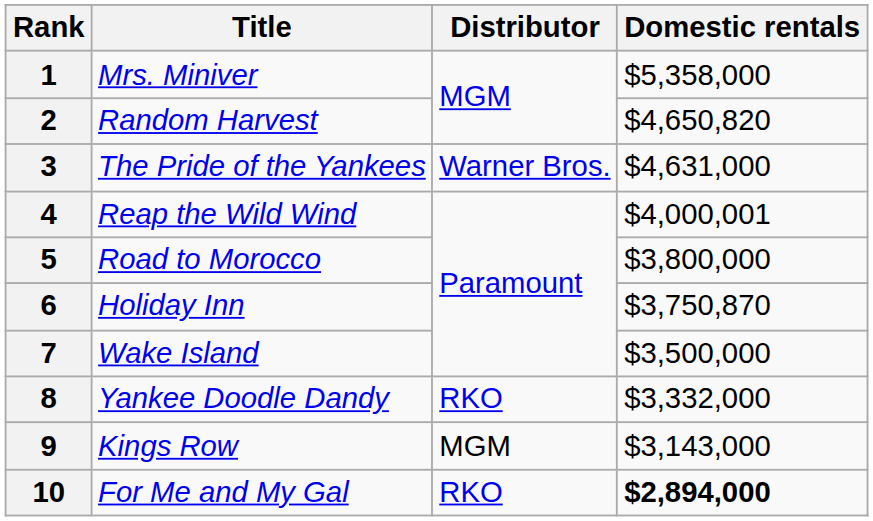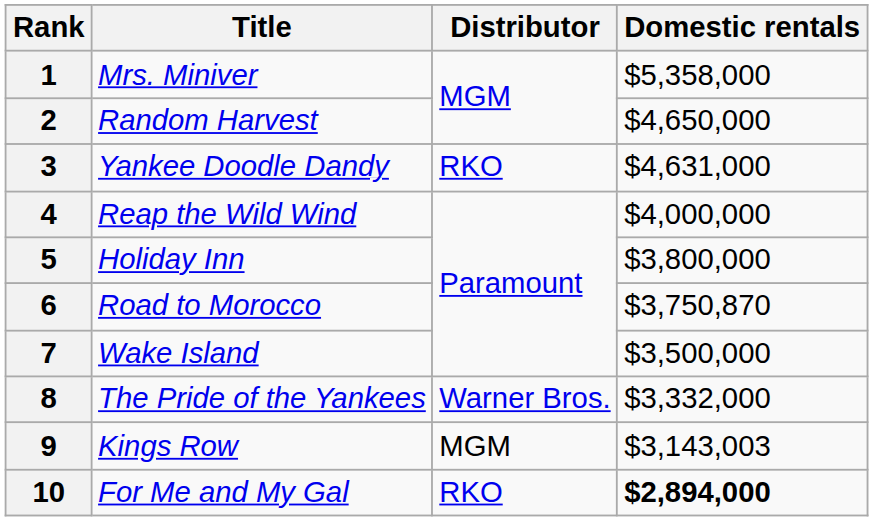2 | Domestic rentals: $4,650,820 -> $4,650,000
3 | Title: The Pride of the Yankees -> Yankee Doodle Dandy
3 | Distributor: Warner Bros. -> RKO
4 | Domestic rentals: $4,000,001 -> $4,000,000
5 | Title: Road to Morocco -> Holiday Inn
6 | Title: Holiday Inn -> Road to Morocco
8 | Title: Yankee Doodle Dandy -> The Pride of the Yankees
8 | Distributor: RKO -> Warner Bros.
9 | Domestic rentals: $3,143,000 -> $3,143,003
